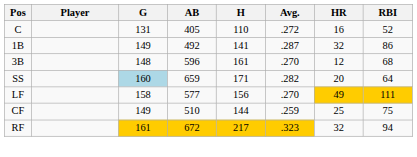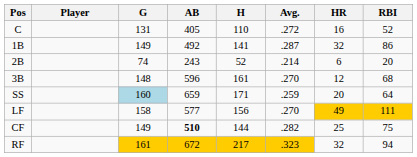+ row: 2B | 74 | 243 | 52 | .214 | 6 | 20
SS | Avg.: .282 -> .259
CF | AB: normal -> bold
CF | Avg.: .259 -> .282
